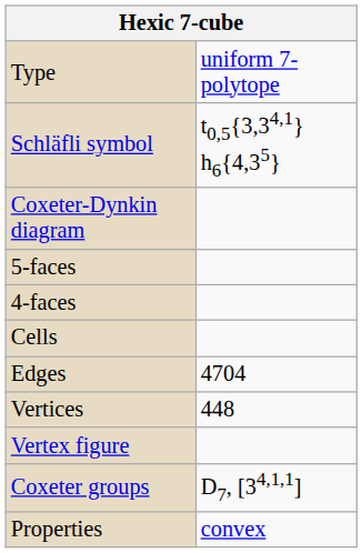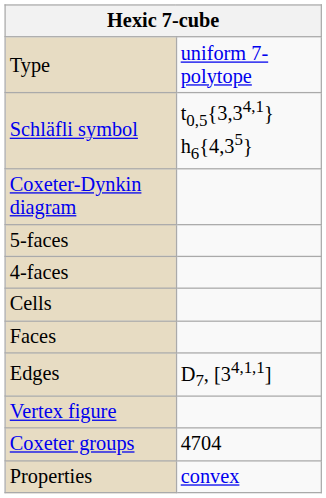+ row: Faces
Edges | column 2: 4704 -> D7, [34,1,1]
- row: Vertices | 448
Coxeter groups | column 2: D7, [34,1,1] -> 4704
